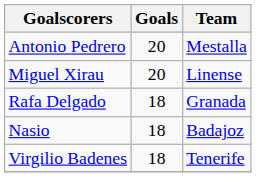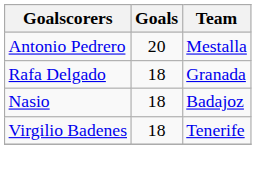- row: Miguel Xirau | 20 | Linense
